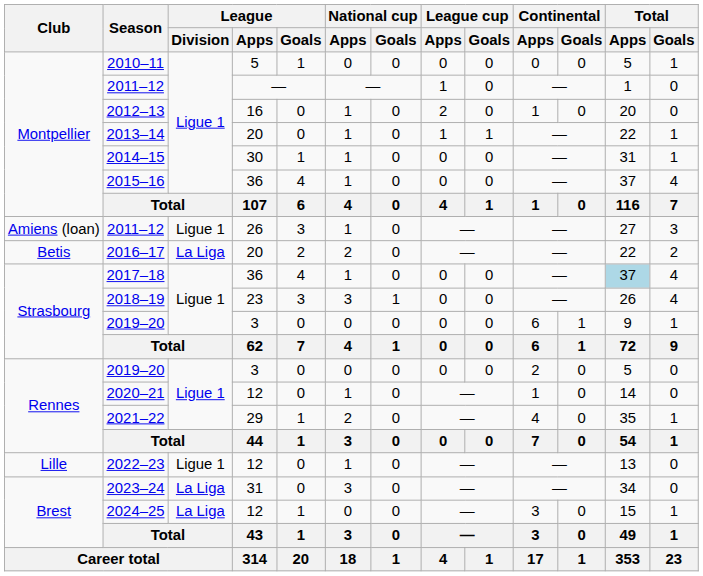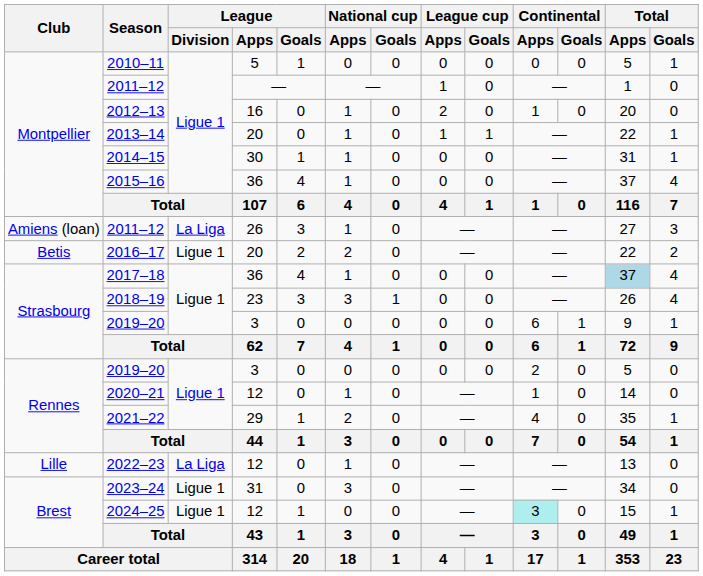Amiens (loan) / 2011–12 | League / Division: Ligue 1 -> La Liga
2016–17 | League / Division: La Liga -> Ligue 1
2022–23 | League / Division: Ligue 1 -> La Liga
2023–24 | League / Division: La Liga -> Ligue 1
2024–25 | League / Division: La Liga -> Ligue 1
2024–25 | Continental / Apps: no background -> paleturquoise background
